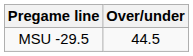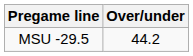MSU -29.5 | Over/under: 44.5 -> 44.2
